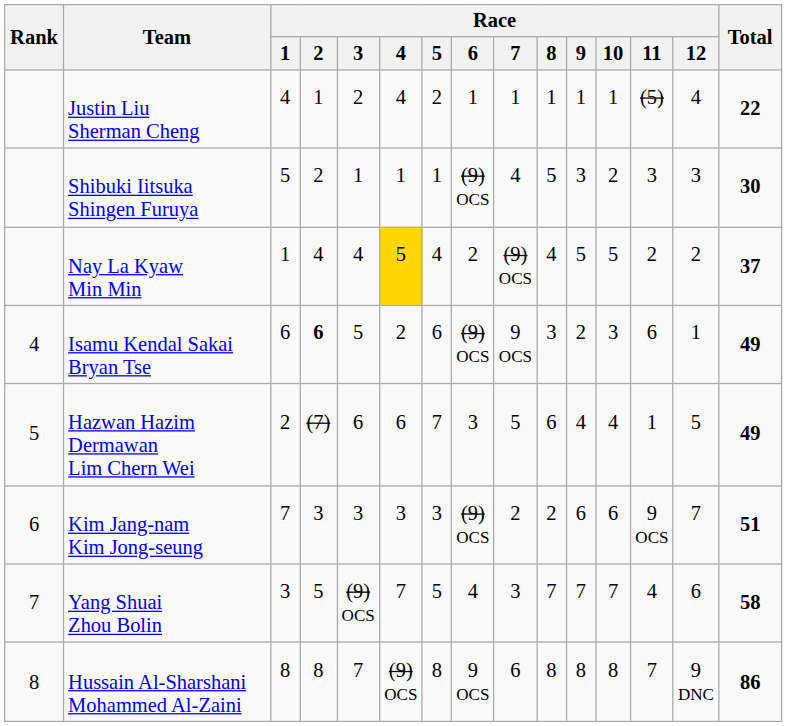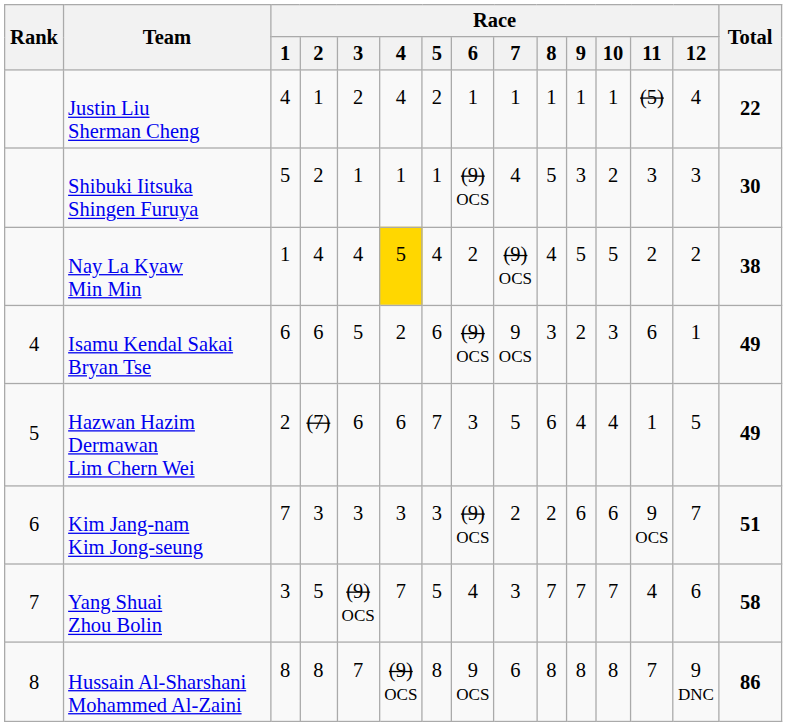Nay La Kyaw Min Min | Total: 37 -> 38
Isamu Kendal Sakai Bryan Tse | Race / 2: bold -> normal
